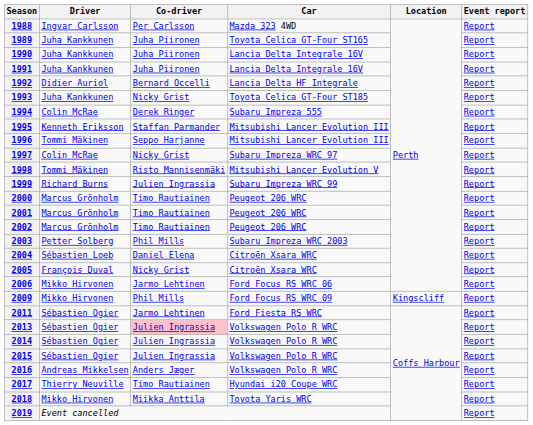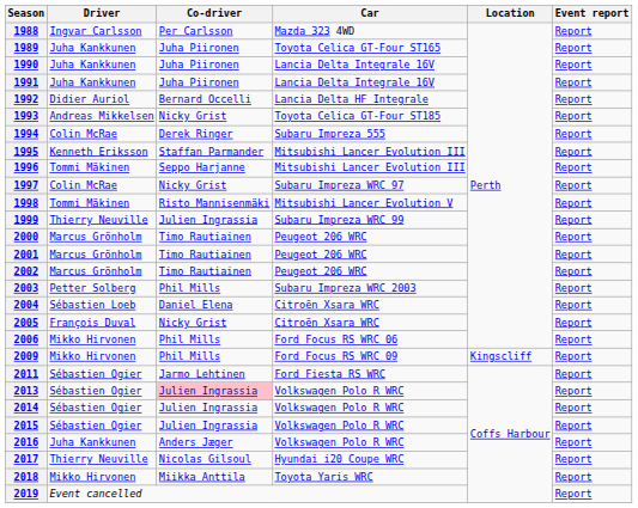1993 | Driver: Juha Kankkunen -> Andreas Mikkelsen
1999 | Driver: Richard Burns -> Thierry Neuville
2006 | Co-driver: Jarmo Lehtinen -> Phil Mills
2016 | Driver: Andreas Mikkelsen -> Juha Kankkunen
2017 | Co-driver: Timo Rautiainen -> Nicolas Gilsoul
